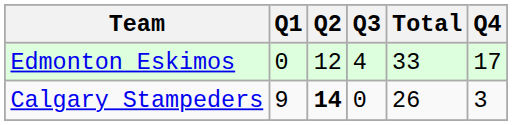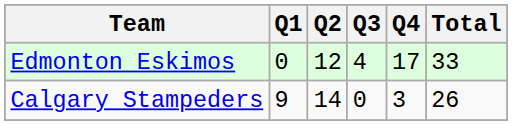columns swapped: Q4 <-> Total
Calgary Stampeders | Q2: bold -> normal
